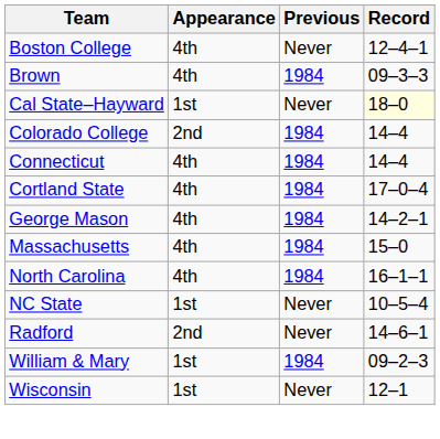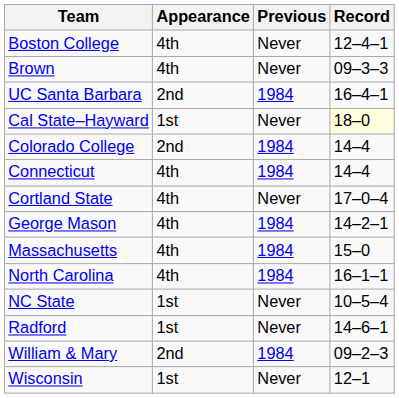Brown | Previous: 1984 -> Never
+ row: UC Santa Barbara | 2nd | 1984 | 16–4–1
Cortland State | Previous: 1984 -> Never
Radford | Appearance: 2nd -> 1st
William & Mary | Appearance: 1st -> 2nd
